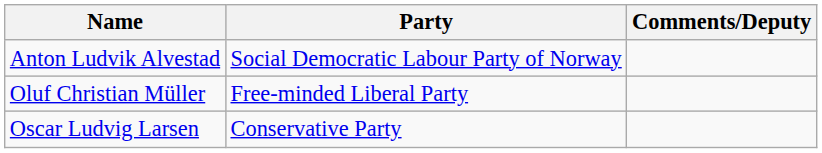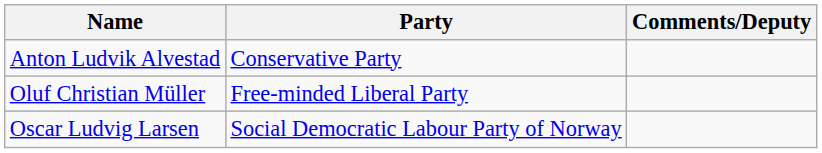Anton Ludvik Alvestad | Party: Social Democratic Labour Party of Norway -> Conservative Party
Oscar Ludvig Larsen | Party: Conservative Party -> Social Democratic Labour Party of Norway
